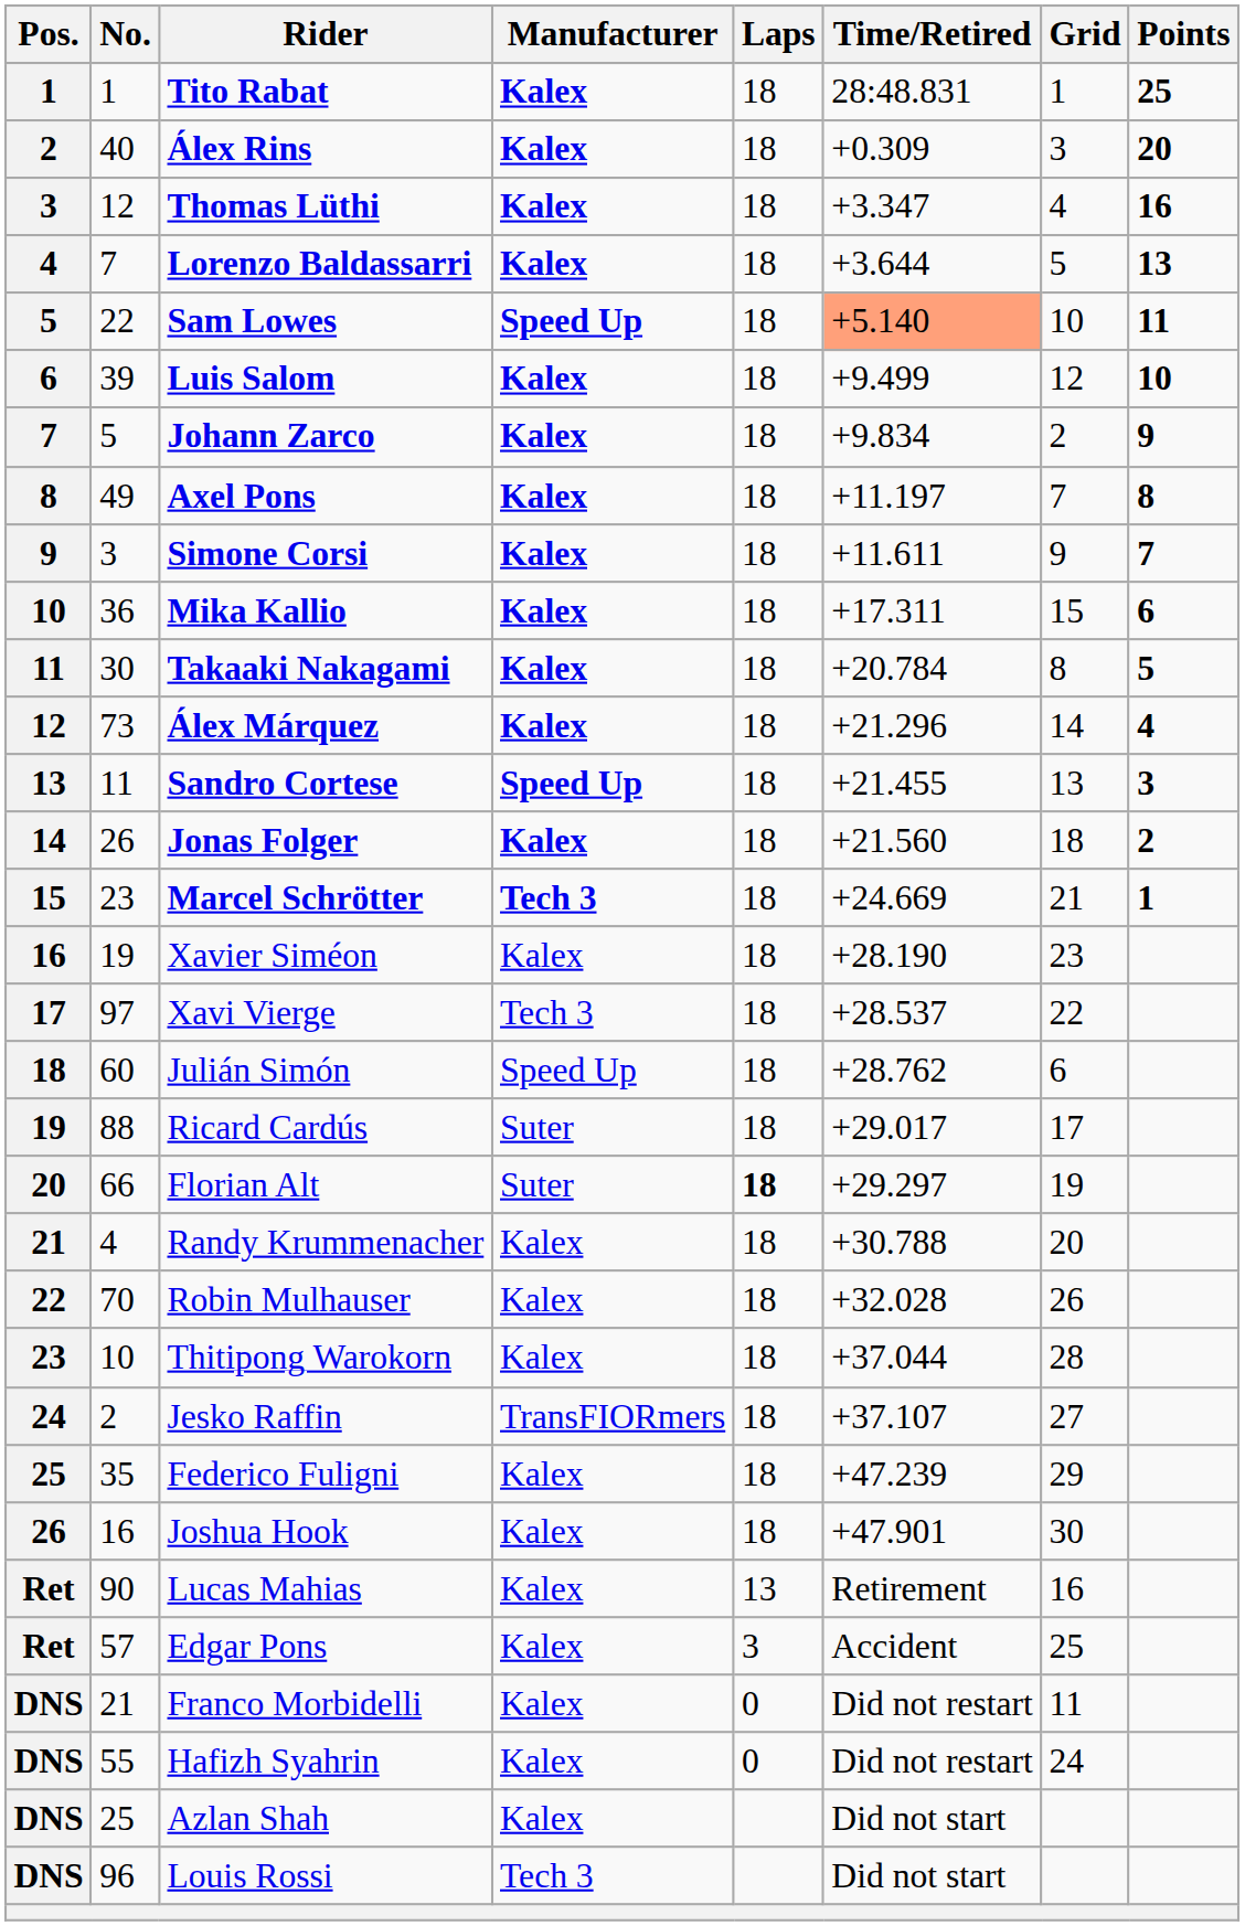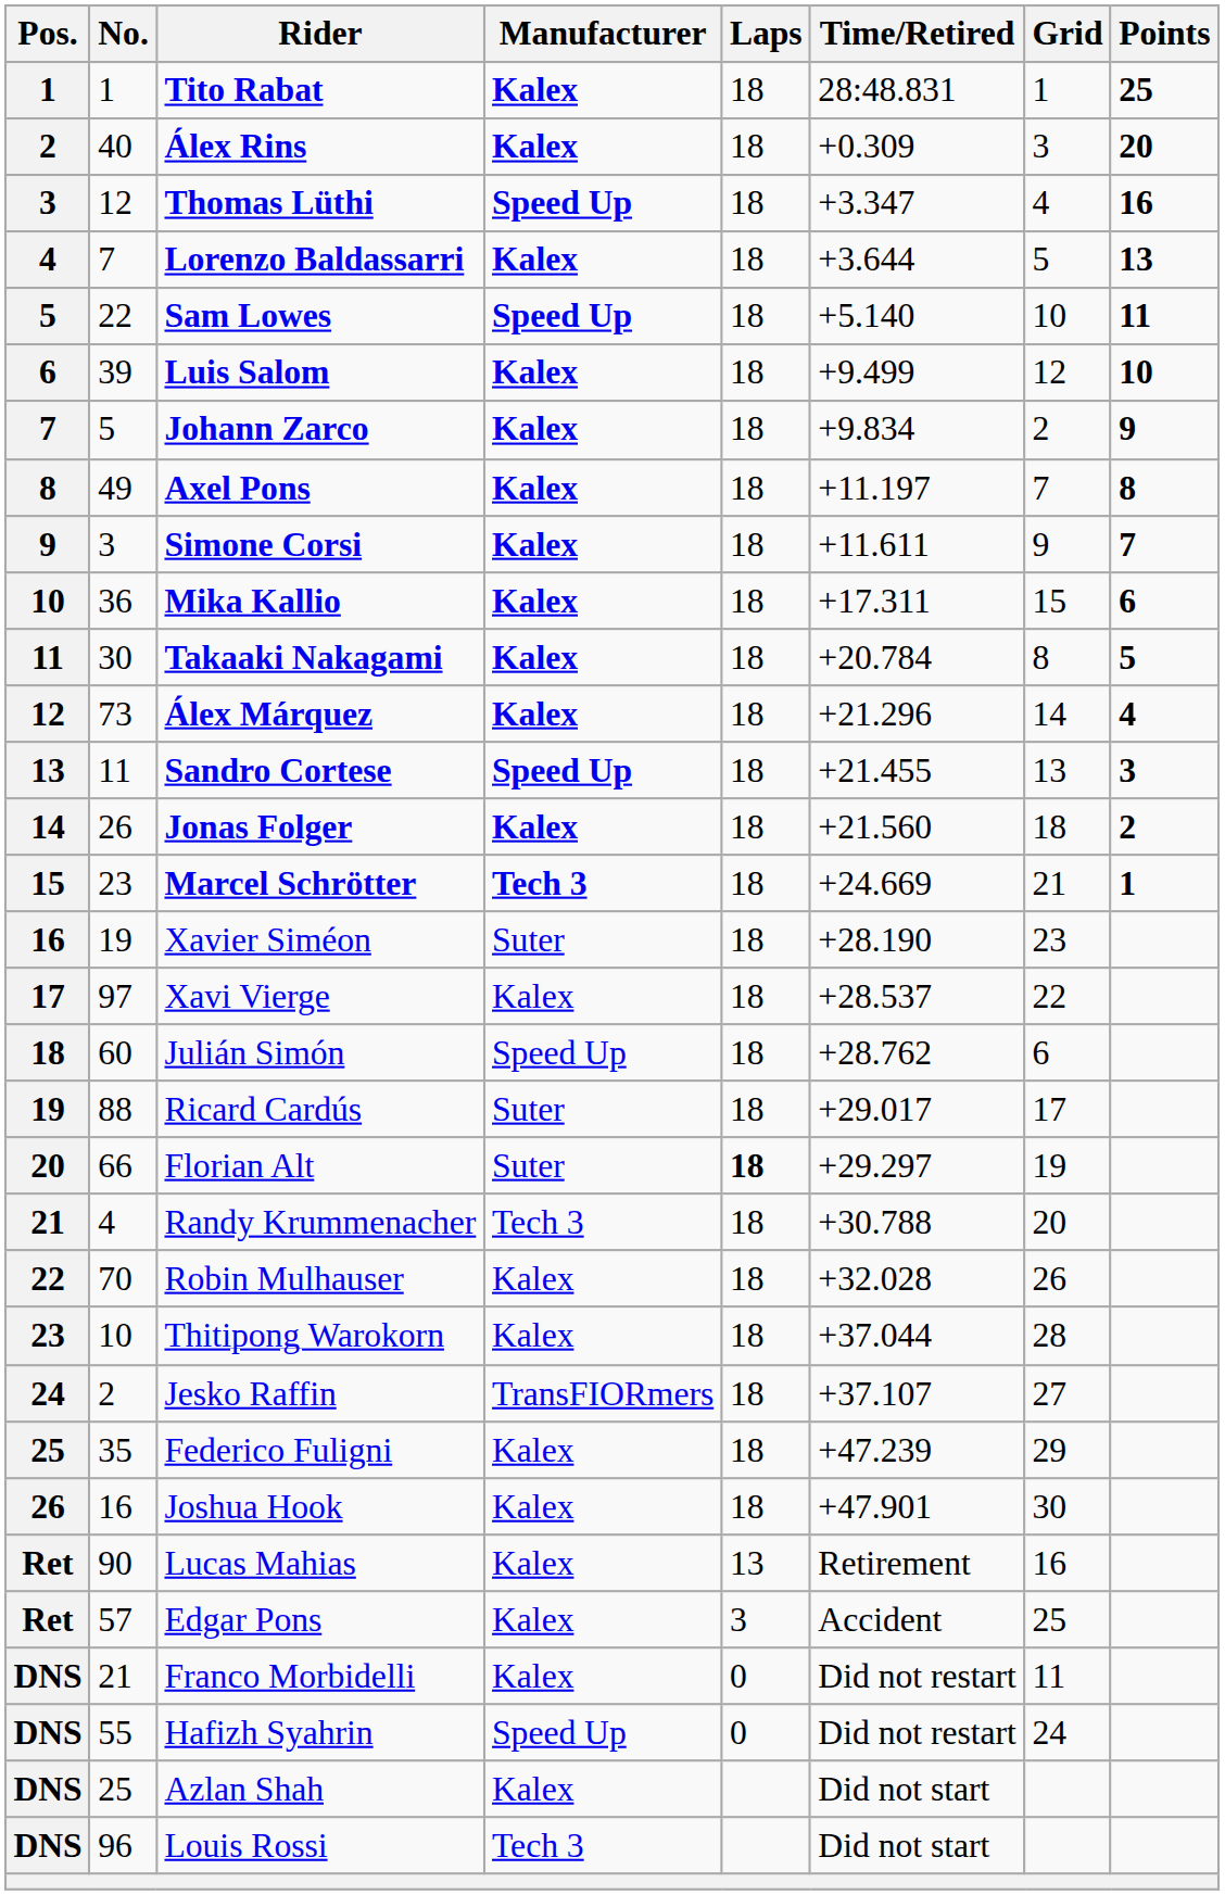Thomas Lüthi | Manufacturer: Kalex -> Speed Up
Sam Lowes | Time/Retired: lightsalmon background -> no background
Xavier Siméon | Manufacturer: Kalex -> Suter
Xavi Vierge | Manufacturer: Tech 3 -> Kalex
Randy Krummenacher | Manufacturer: Kalex -> Tech 3
Hafizh Syahrin | Manufacturer: Kalex -> Speed Up
